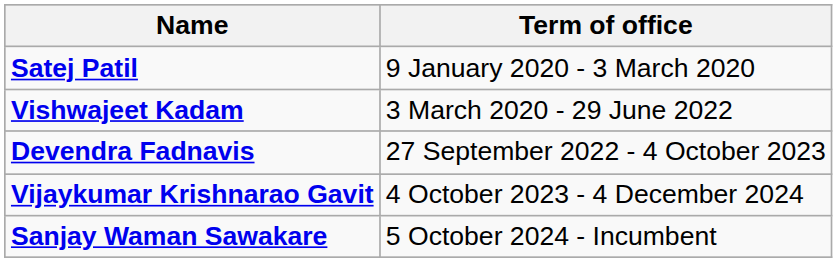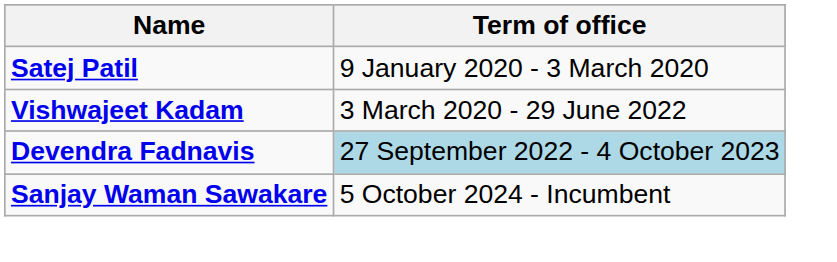Devendra Fadnavis | Term of office: no background -> lightblue background
- row: Vijaykumar Krishnarao Gavit | 4 October 2023 - 4 December 2024
